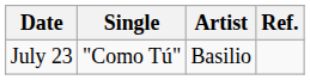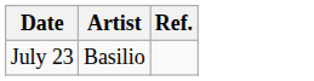- column: Single | "Como Tú"
